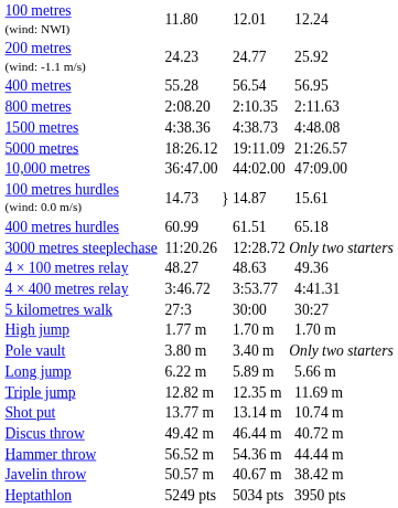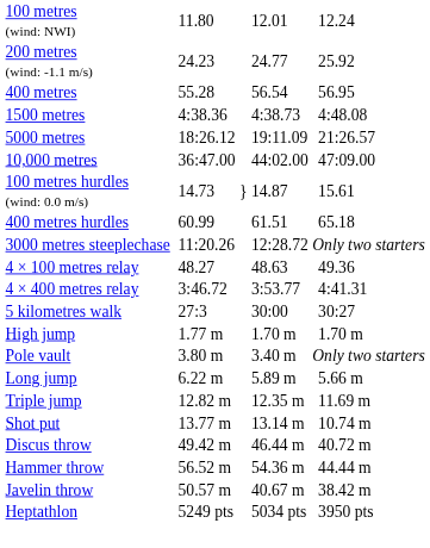- row: 800 metres | 2:08.20 | 2:10.35 | 2:11.63
